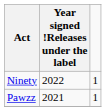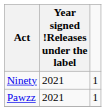Ninety | Year signed !Releases under the label: 2022 -> 2021
